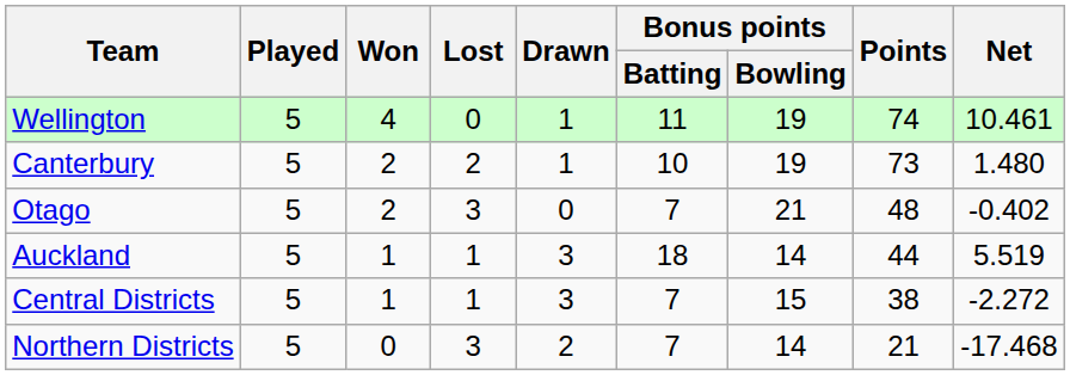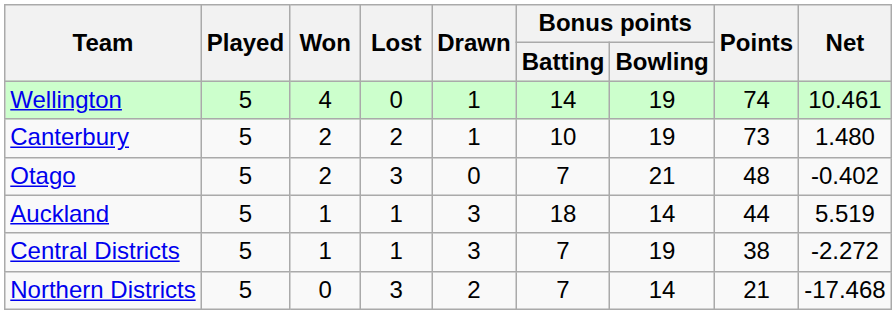Wellington | Bonus points / Batting: 11 -> 14
Central Districts | Bonus points / Bowling: 15 -> 19
